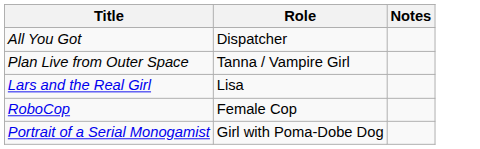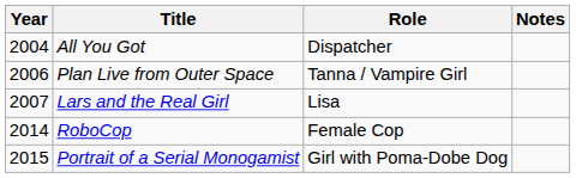+ column: Year | 2004 | 2006 | 2007 | 2014 | 2015
